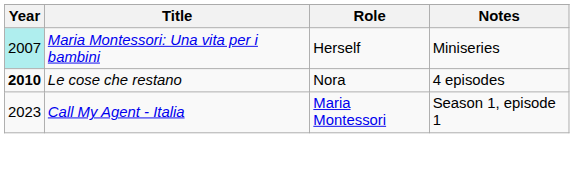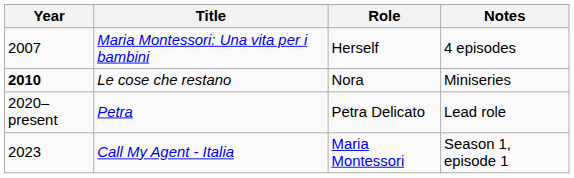Maria Montessori: Una vita per i bambini | Year: paleturquoise background -> no background
Maria Montessori: Una vita per i bambini | Notes: Miniseries -> 4 episodes
Le cose che restano | Notes: 4 episodes -> Miniseries
+ row: 2020–present | Petra | Petra Delicato | Lead role
